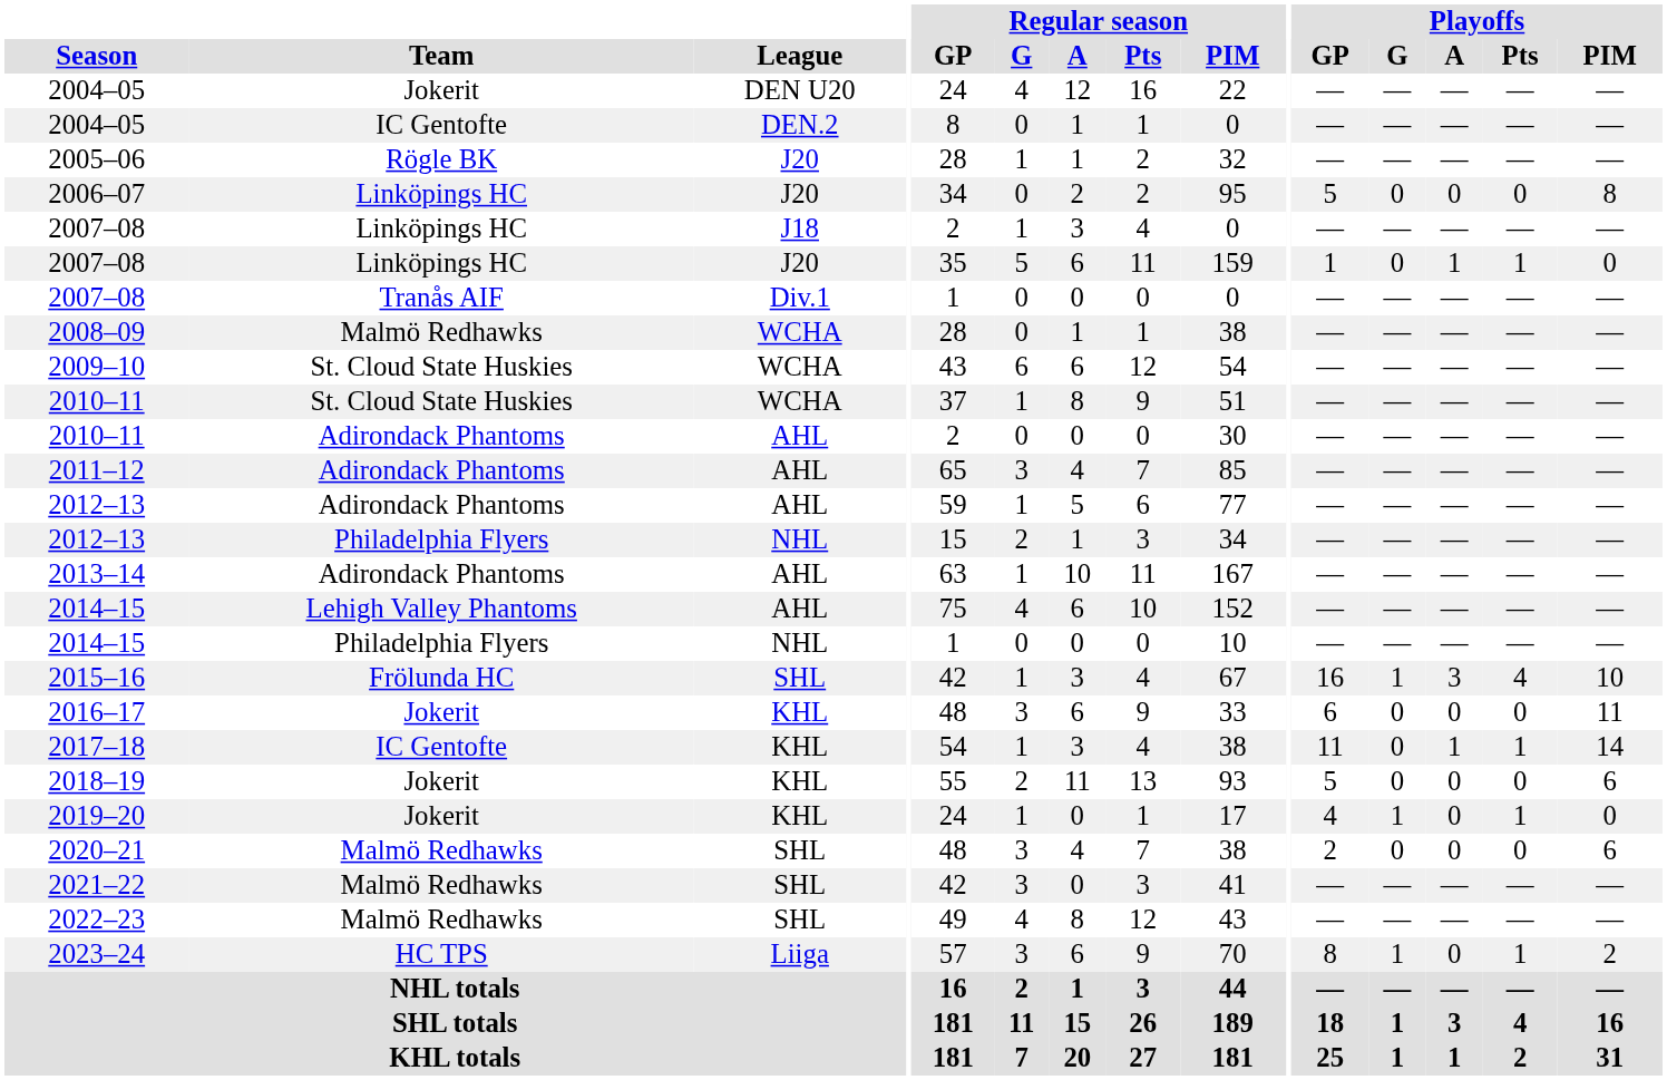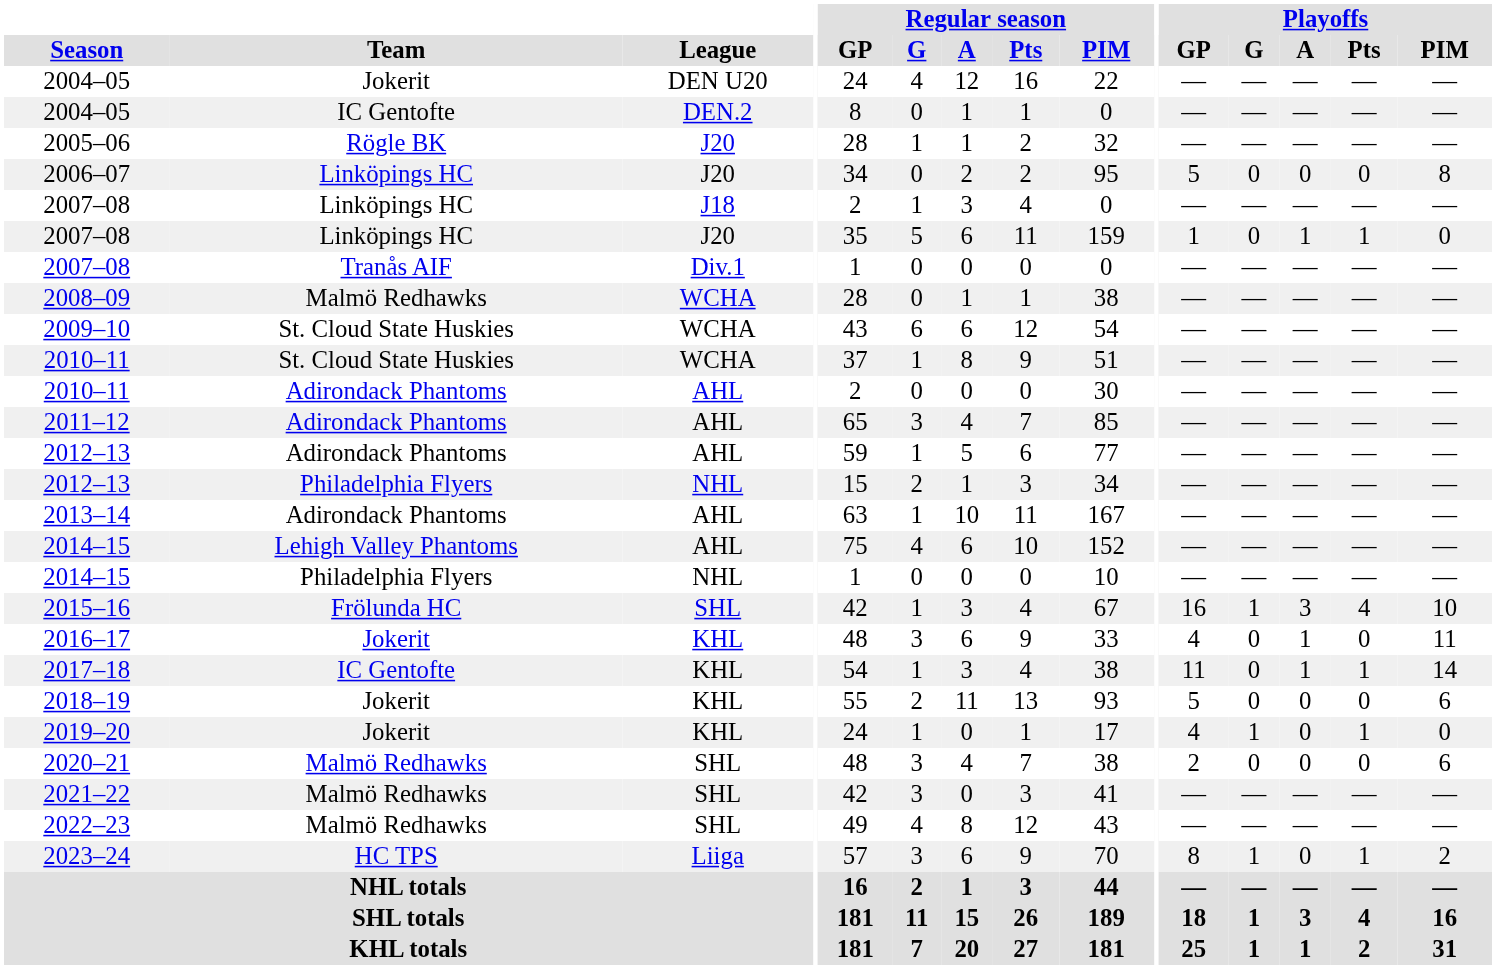2016–17 | Playoffs / GP: 6 -> 4
2016–17 | Playoffs / A: 0 -> 1
